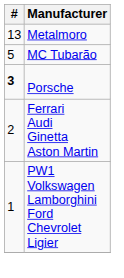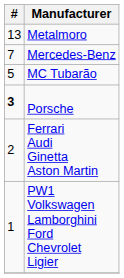+ row: 7 | Mercedes-Benz
